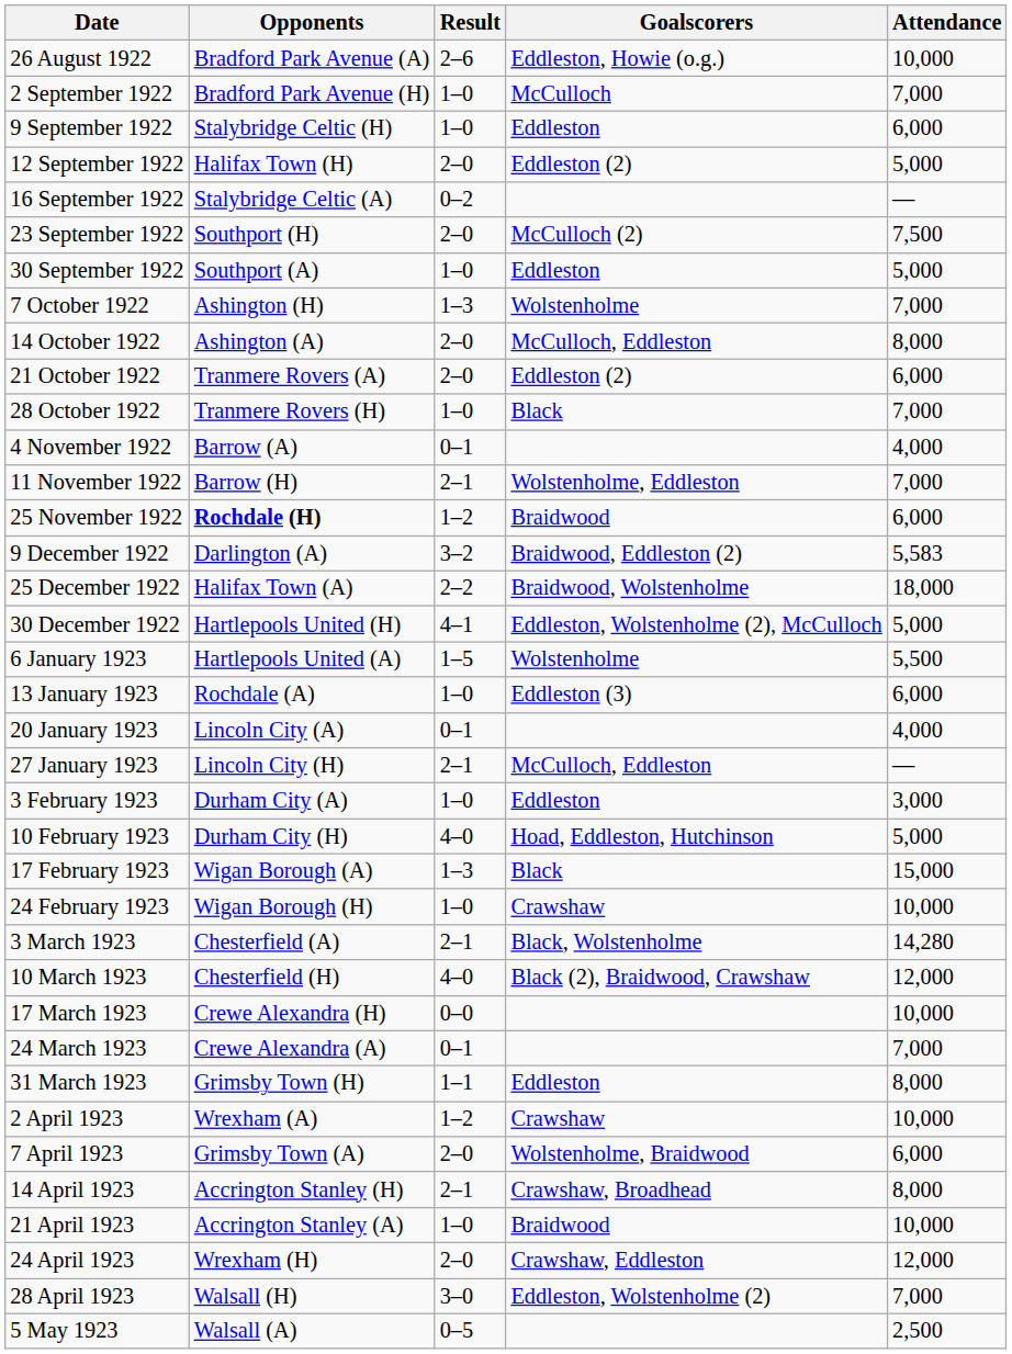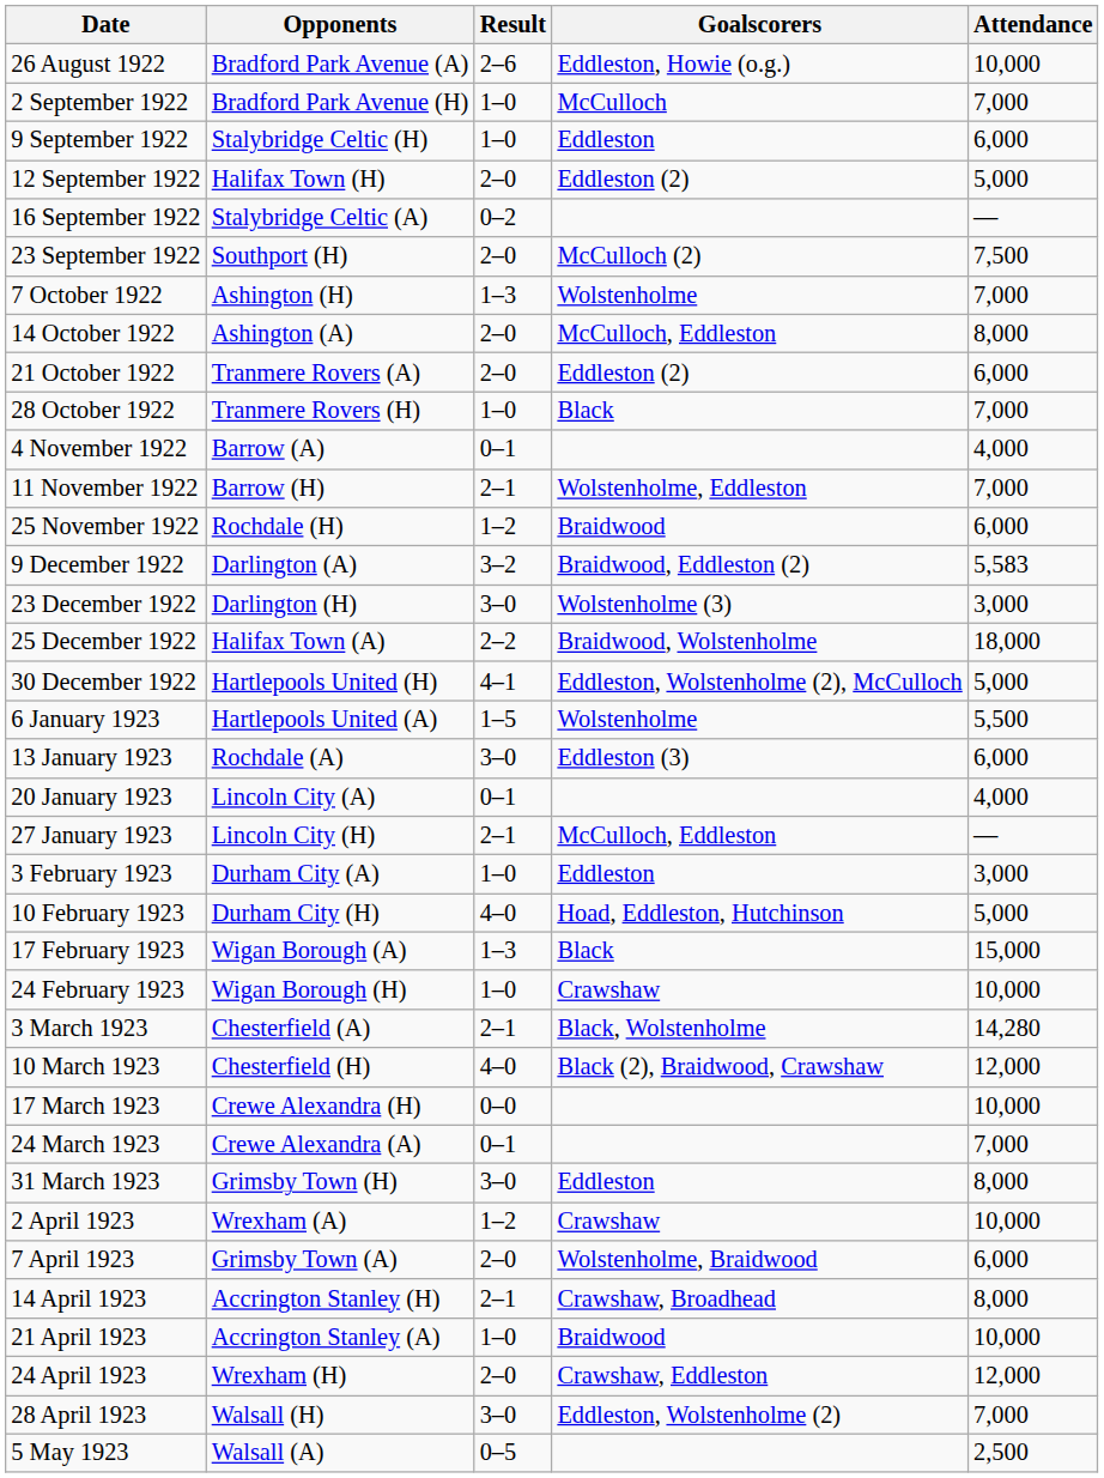- row: 30 September 1922 | Southport (A) | 1–0 | Eddleston | 5,000
25 November 1922 | Opponents: bold -> normal
+ row: 23 December 1922 | Darlington (H) | 3–0 | Wolstenholme (3) | 3,000
13 January 1923 | Result: 1–0 -> 3–0
31 March 1923 | Result: 1–1 -> 3–0
